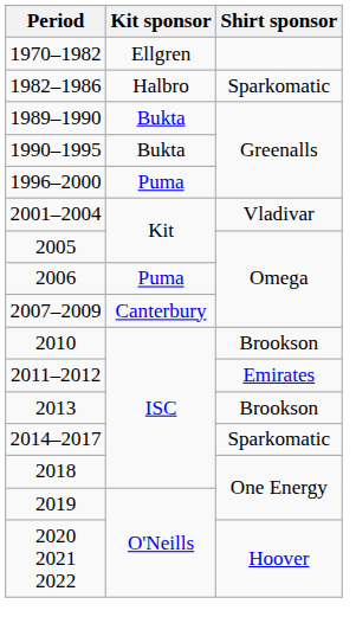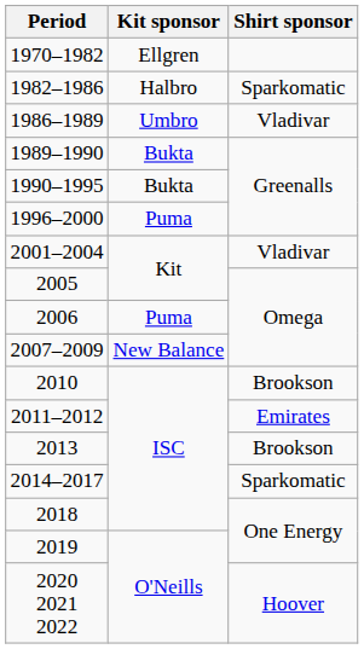+ row: 1986–1989 | Umbro | Vladivar
2007–2009 | Kit sponsor: Canterbury -> New Balance
